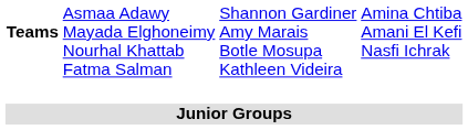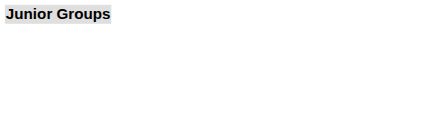- row: Teams | Asmaa Adawy Mayada Elghoneimy Nourhal Khattab Fatma Salman | Shannon Gardiner Amy Marais Botle Mosupa Kathleen Videira | Amina Chtiba Amani El Kefi Nasfi Ichrak
